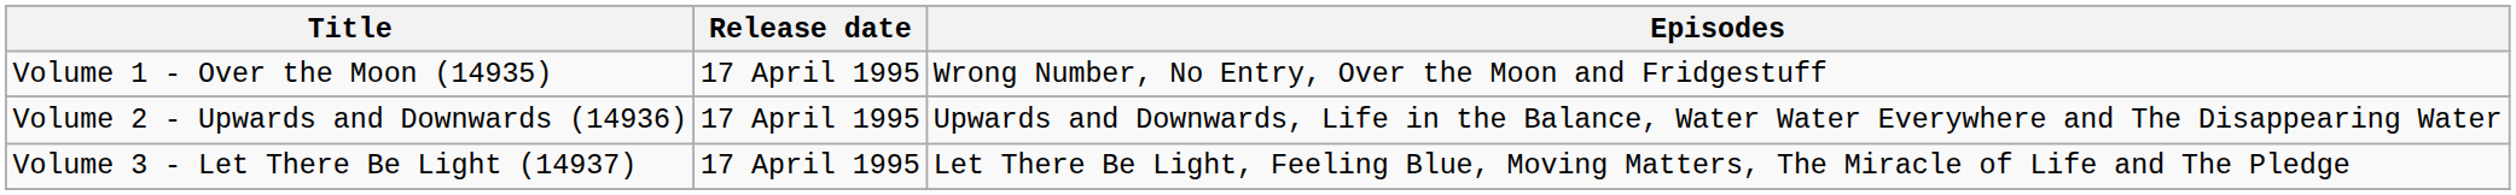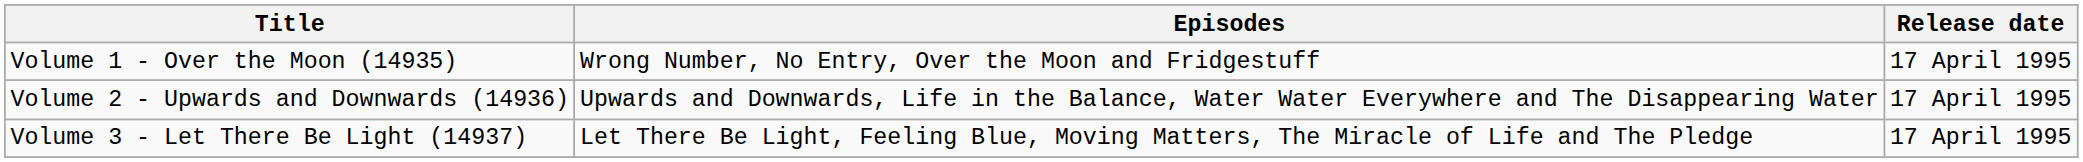columns swapped: Release date <-> Episodes
